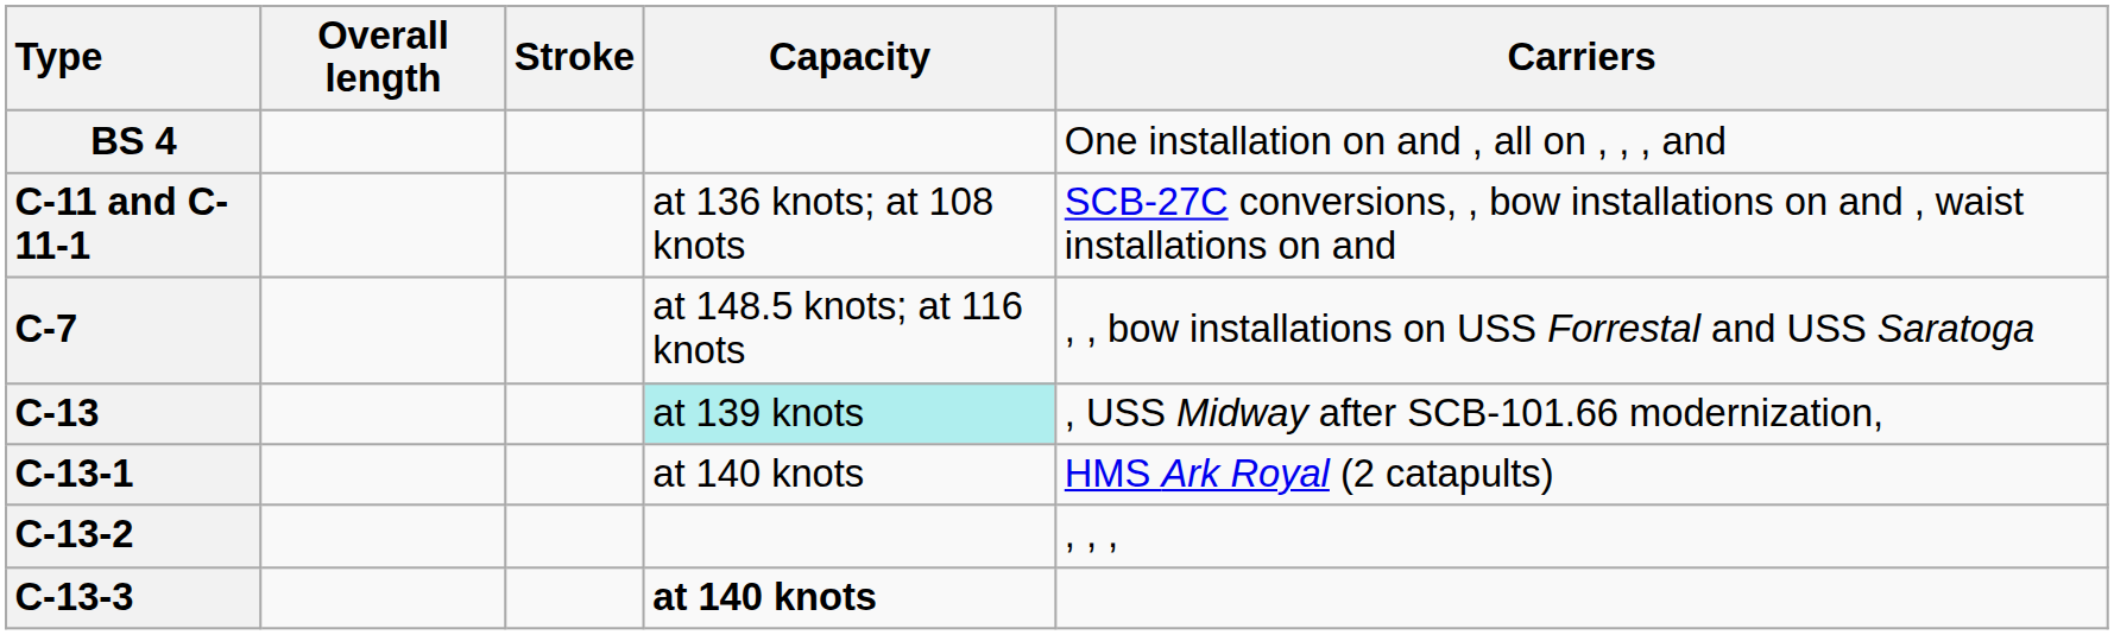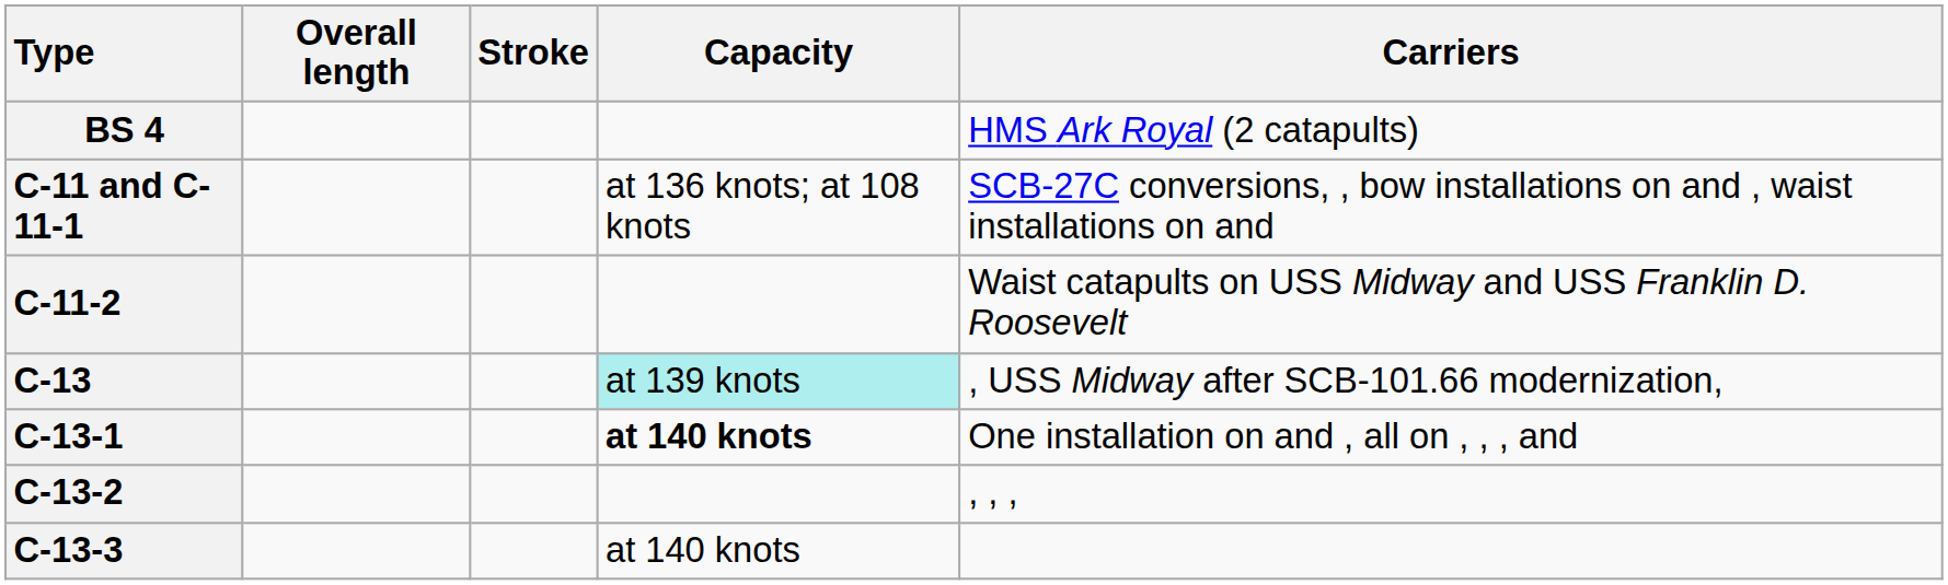BS 4 | Carriers: One installation on and , all on , , , and -> HMS Ark Royal (2 catapults)
+ row: C-11-2 | Waist catapults on USS Midway and USS Franklin D. Roosevelt
- row: C-7 | at 148.5 knots; at 116 knots | , , bow installations on USS Forrestal and USS Saratoga
C-13-1 | Capacity: normal -> bold
C-13-1 | Carriers: HMS Ark Royal (2 catapults) -> One installation on and , all on , , , and
C-13-3 | Capacity: bold -> normal
